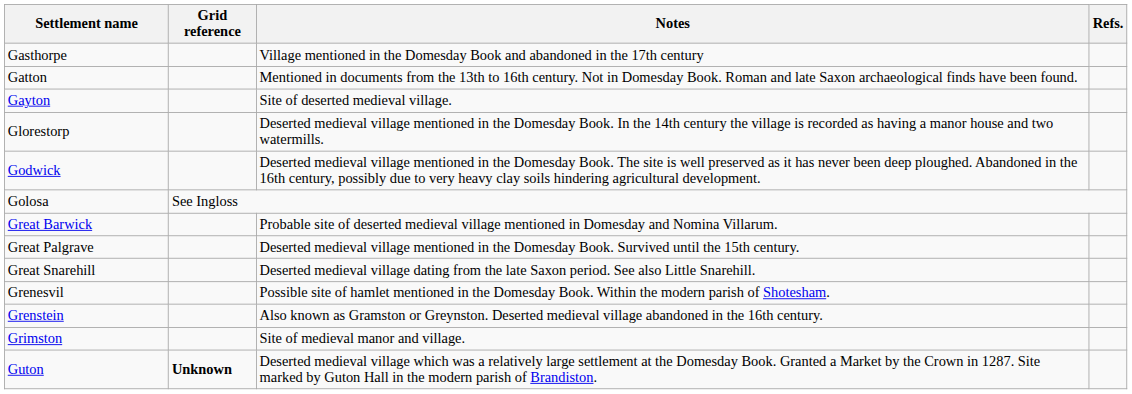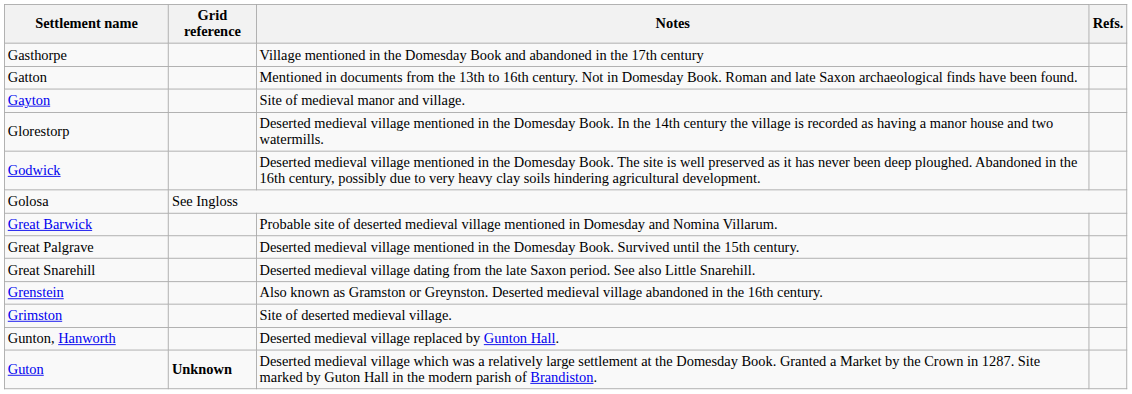Gayton | Notes: Site of deserted medieval village. -> Site of medieval manor and village.
- row: Grenesvil | Possible site of hamlet mentioned in the Domesday Book. Within the modern parish of Shotesham.
Grimston | Notes: Site of medieval manor and village. -> Site of deserted medieval village.
+ row: Gunton, Hanworth | Deserted medieval village replaced by Gunton Hall.
